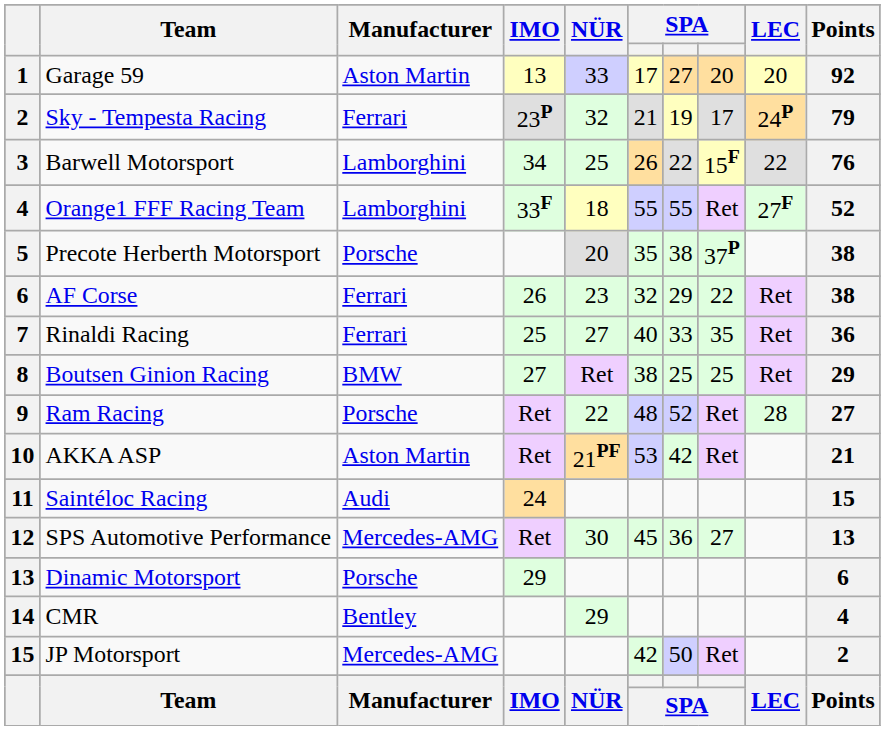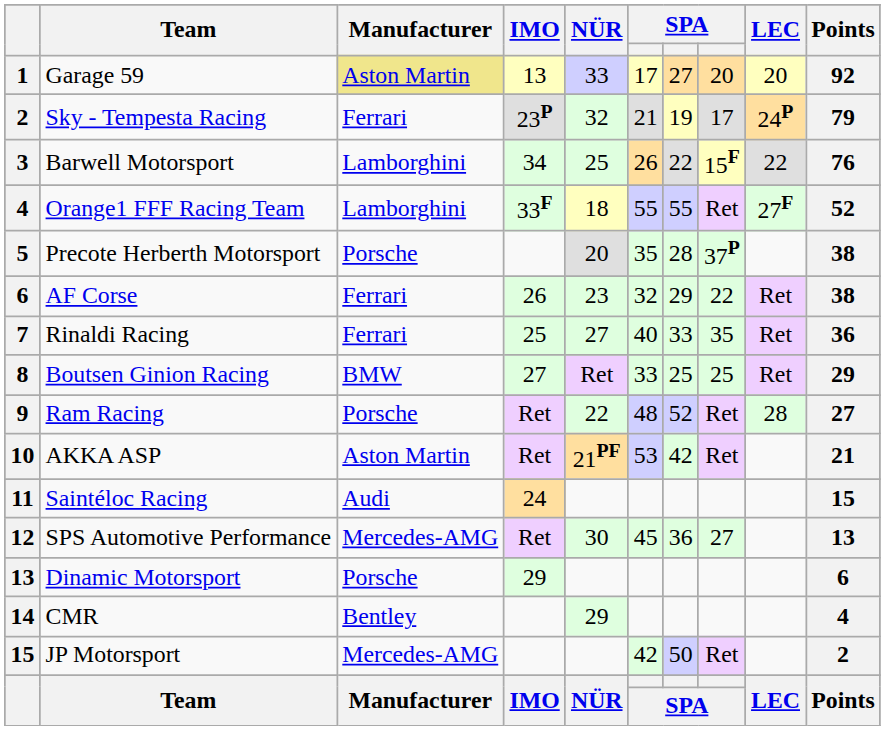Garage 59 | Manufacturer: no background -> khaki background
Precote Herberth Motorsport | column 7: 38 -> 28
Boutsen Ginion Racing | column 6: 38 -> 33
